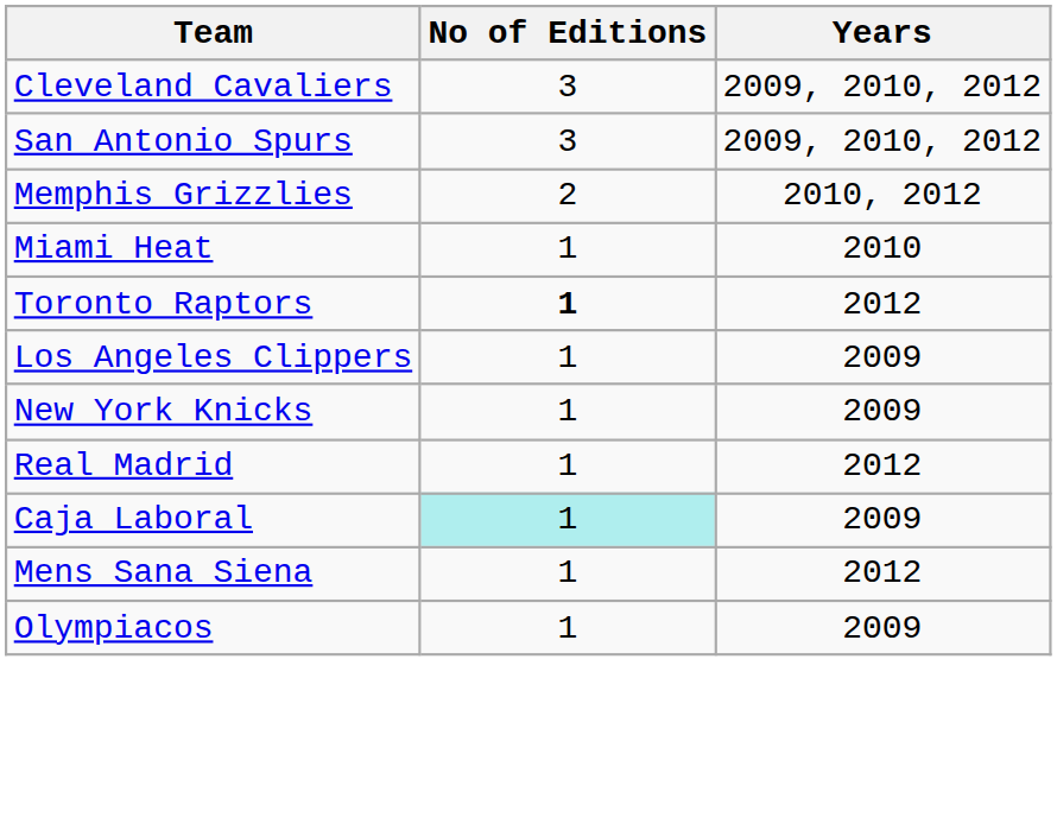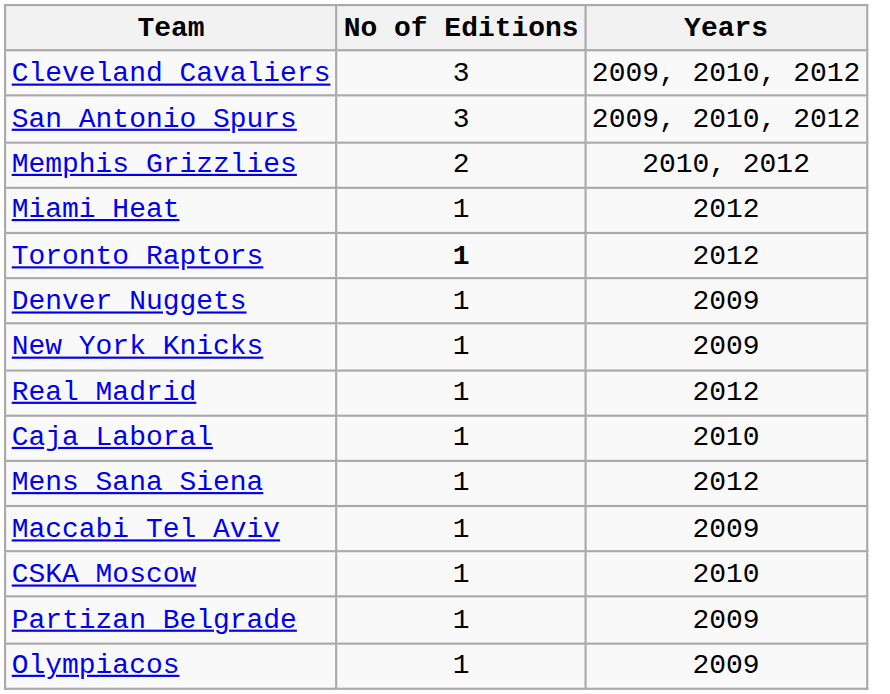Miami Heat | Years: 2010 -> 2012
+ row: Denver Nuggets | 1 | 2009
- row: Los Angeles Clippers | 1 | 2009
Caja Laboral | No of Editions: paleturquoise background -> no background
Caja Laboral | Years: 2009 -> 2010
+ row: Maccabi Tel Aviv | 1 | 2009
+ row: CSKA Moscow | 1 | 2010
+ row: Partizan Belgrade | 1 | 2009
